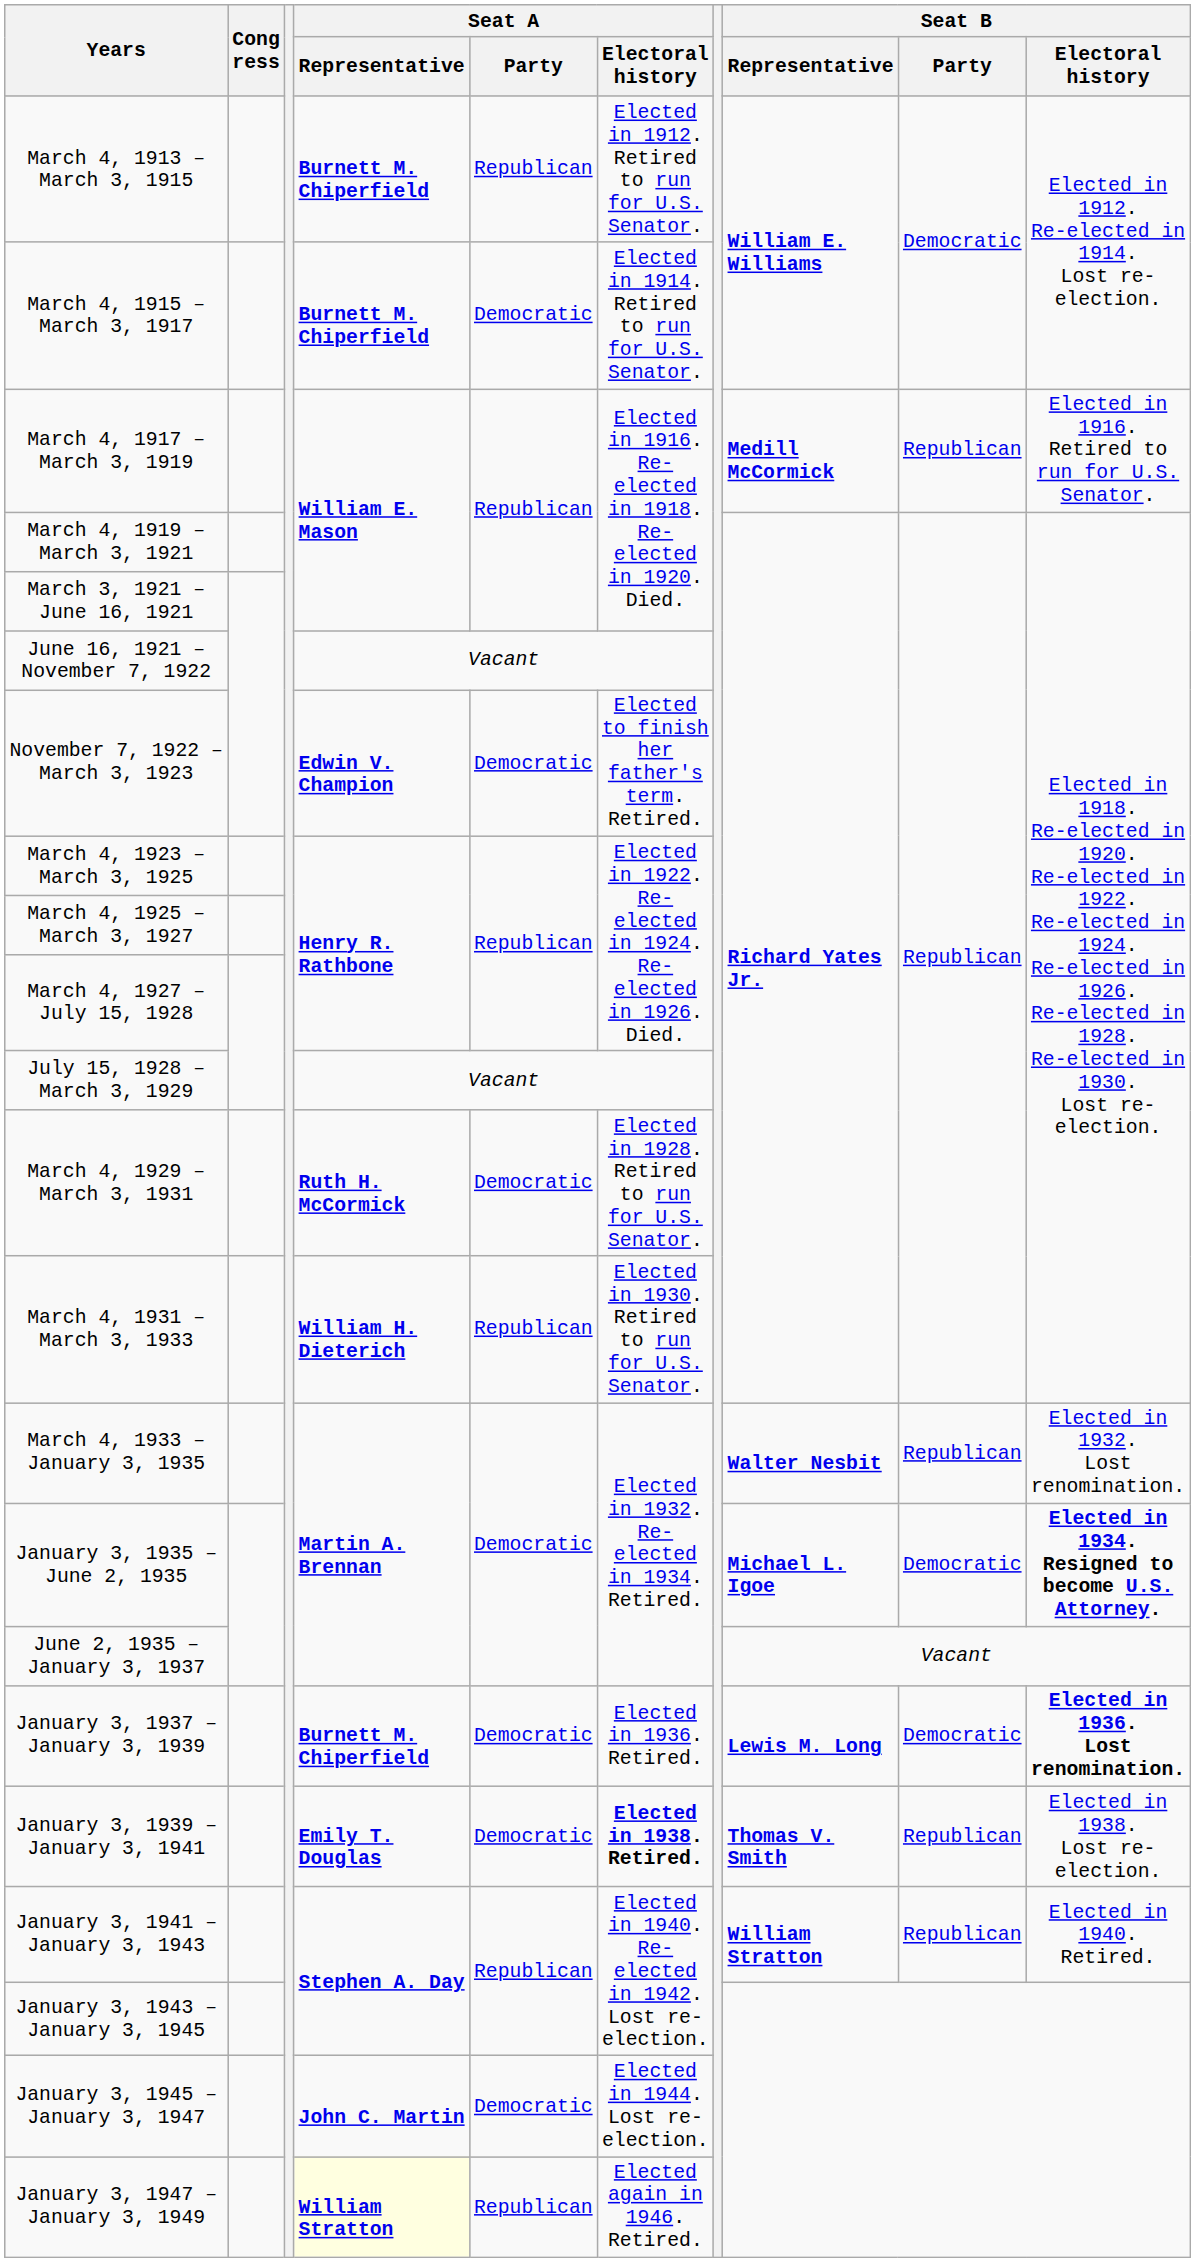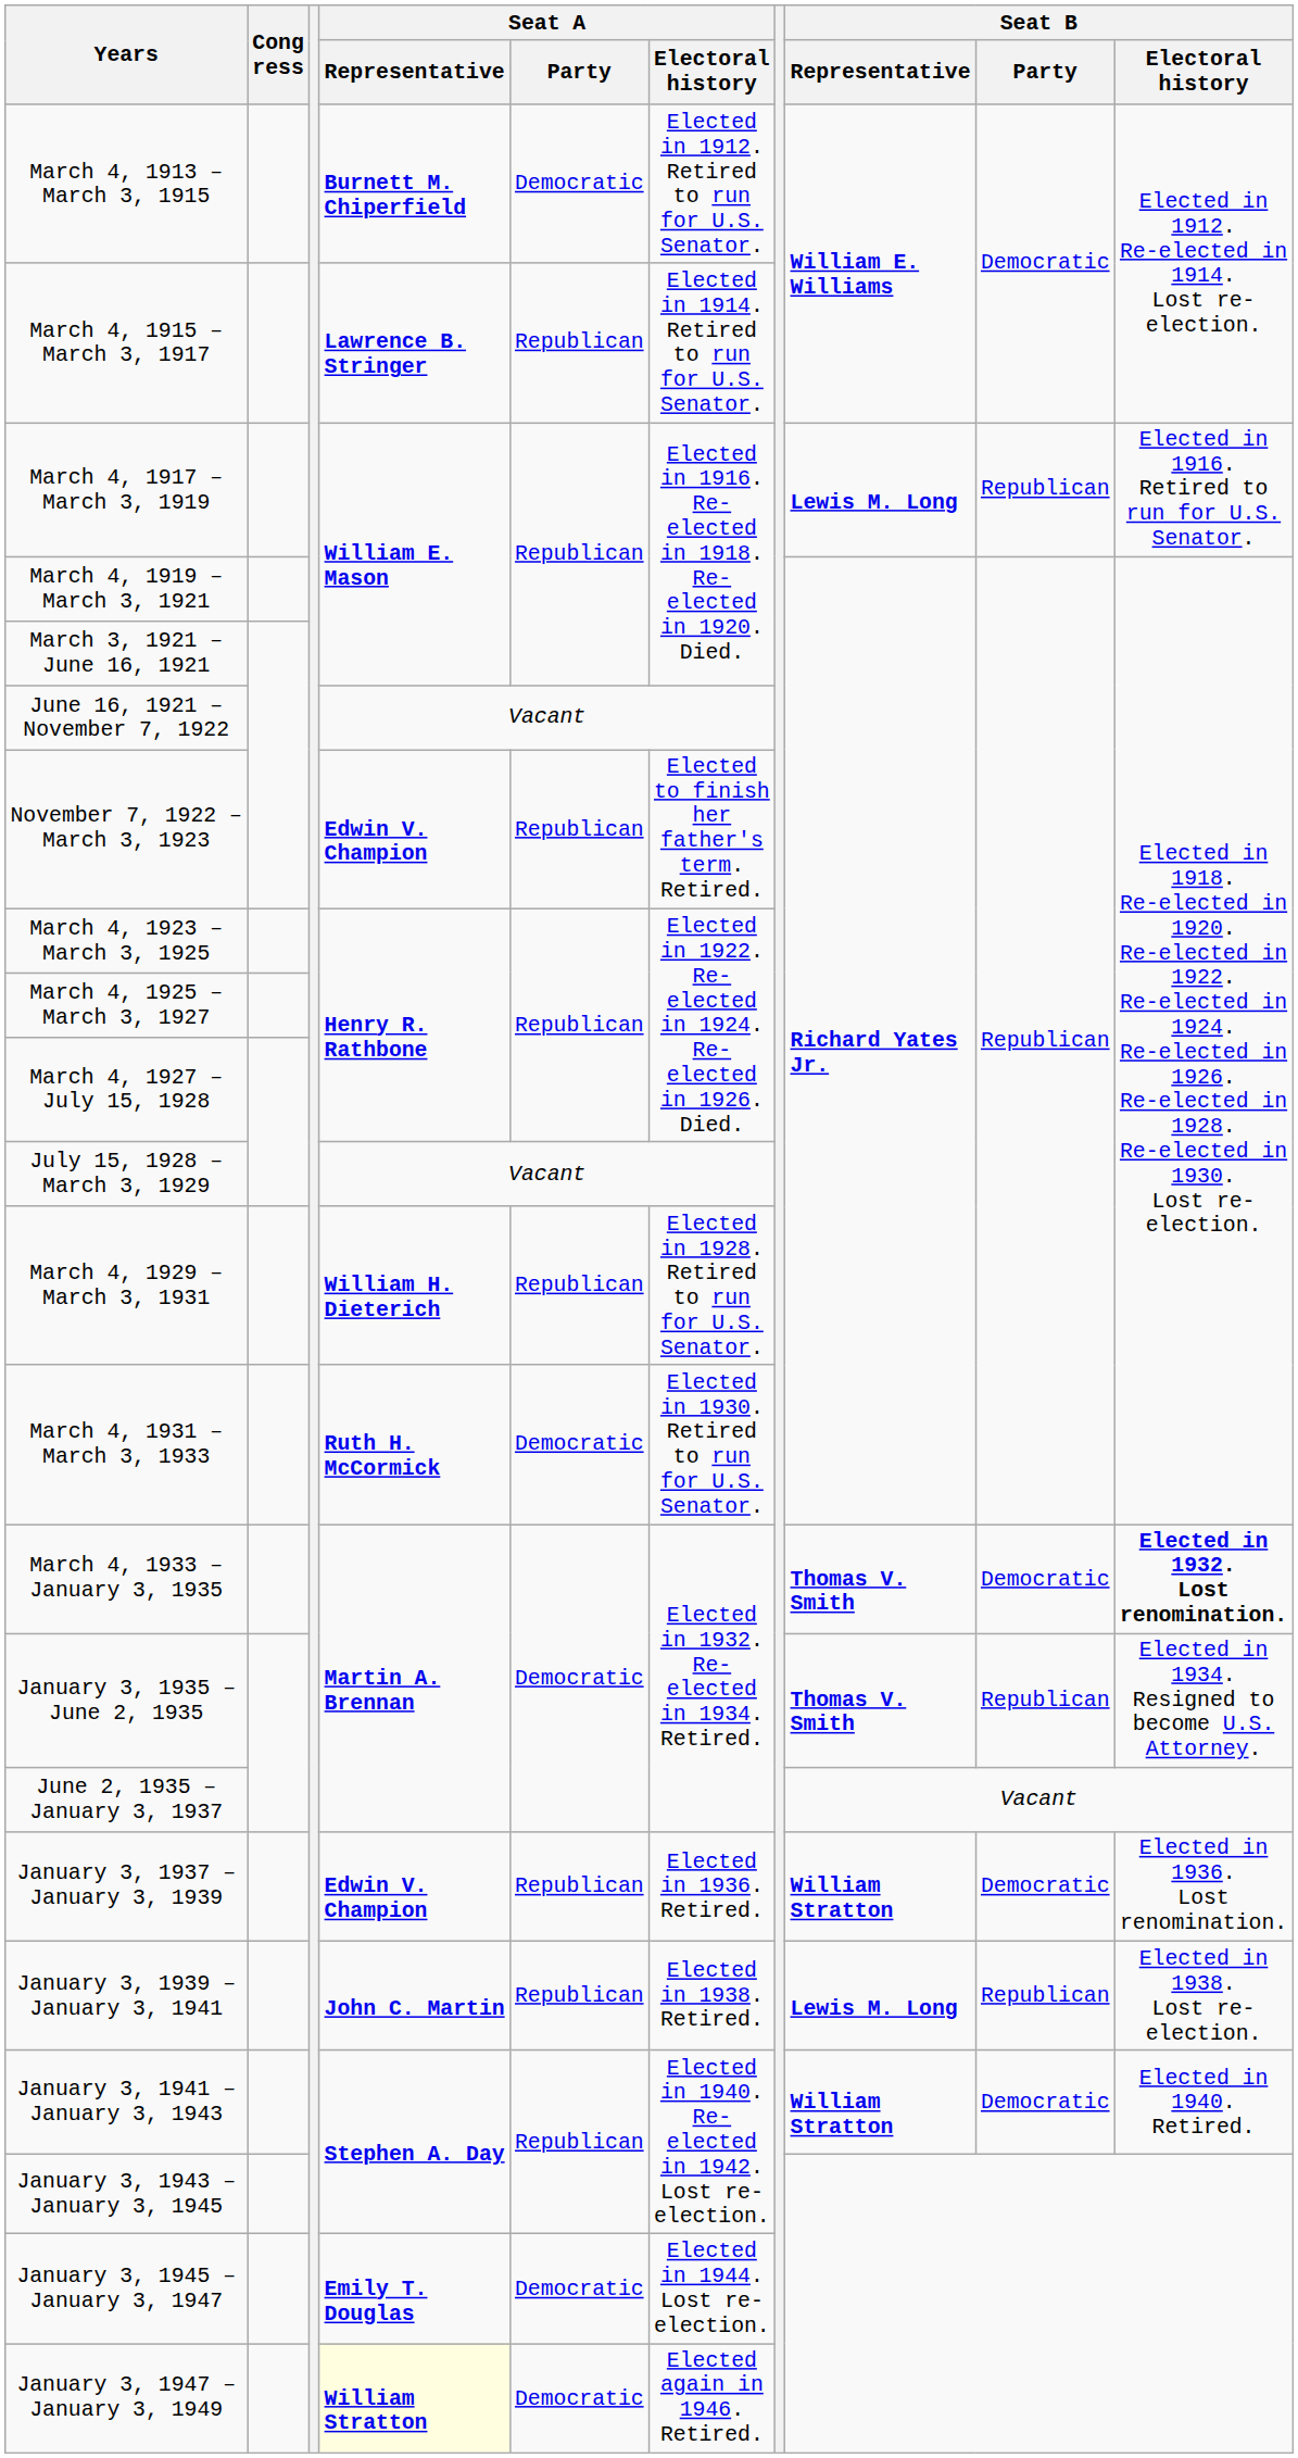March 4, 1913 – March 3, 1915 | Seat A / Party: Republican -> Democratic
March 4, 1915 – March 3, 1917 | Seat A / Representative: Burnett M. Chiperfield -> Lawrence B. Stringer
March 4, 1915 – March 3, 1917 | Seat A / Party: Democratic -> Republican
March 4, 1917 – March 3, 1919 | Seat B / Representative: Medill McCormick -> Lewis M. Long
November 7, 1922 – March 3, 1923 | Seat A / Party: Democratic -> Republican
March 4, 1929 – March 3, 1931 | Seat A / Representative: Ruth H. McCormick -> William H. Dieterich
March 4, 1929 – March 3, 1931 | Seat A / Party: Democratic -> Republican
March 4, 1931 – March 3, 1933 | Seat A / Representative: William H. Dieterich -> Ruth H. McCormick
March 4, 1931 – March 3, 1933 | Seat A / Party: Republican -> Democratic
March 4, 1933 – January 3, 1935 | Seat B / Representative: Walter Nesbit -> Thomas V. Smith
March 4, 1933 – January 3, 1935 | Seat B / Party: Republican -> Democratic
March 4, 1933 – January 3, 1935 | Seat B / Electoral history: normal -> bold
January 3, 1935 – June 2, 1935 | Seat B / Representative: Michael L. Igoe -> Thomas V. Smith
January 3, 1935 – June 2, 1935 | Seat B / Party: Democratic -> Republican
January 3, 1935 – June 2, 1935 | Seat B / Electoral history: bold -> normal
January 3, 1937 – January 3, 1939 | Seat A / Representative: Burnett M. Chiperfield -> Edwin V. Champion
January 3, 1937 – January 3, 1939 | Seat A / Party: Democratic -> Republican
January 3, 1937 – January 3, 1939 | Seat B / Representative: Lewis M. Long -> William Stratton
January 3, 1937 – January 3, 1939 | Seat B / Electoral history: bold -> normal
January 3, 1939 – January 3, 1941 | Seat A / Representative: Emily T. Douglas -> John C. Martin
January 3, 1939 – January 3, 1941 | Seat A / Party: Democratic -> Republican
January 3, 1939 – January 3, 1941 | Seat A / Electoral history: bold -> normal
January 3, 1939 – January 3, 1941 | Seat B / Representative: Thomas V. Smith -> Lewis M. Long
January 3, 1941 – January 3, 1943 | Seat B / Party: Republican -> Democratic
January 3, 1945 – January 3, 1947 | Seat A / Representative: John C. Martin -> Emily T. Douglas
January 3, 1947 – January 3, 1949 | Seat A / Party: Republican -> Democratic
